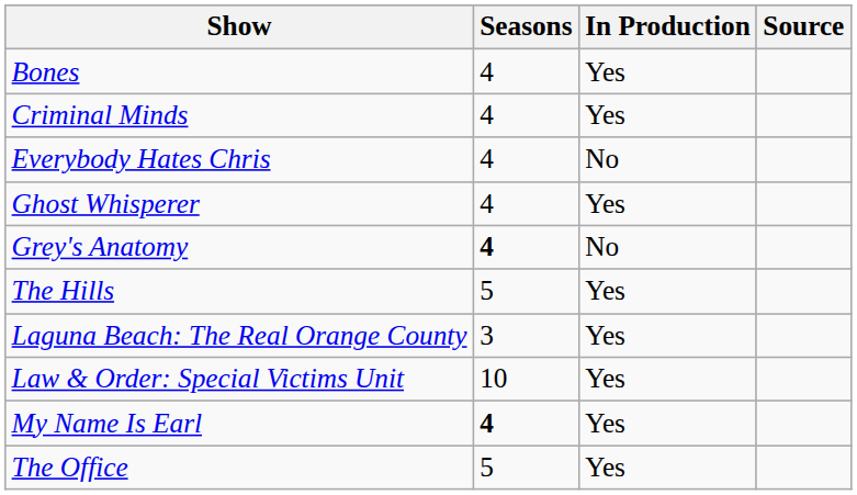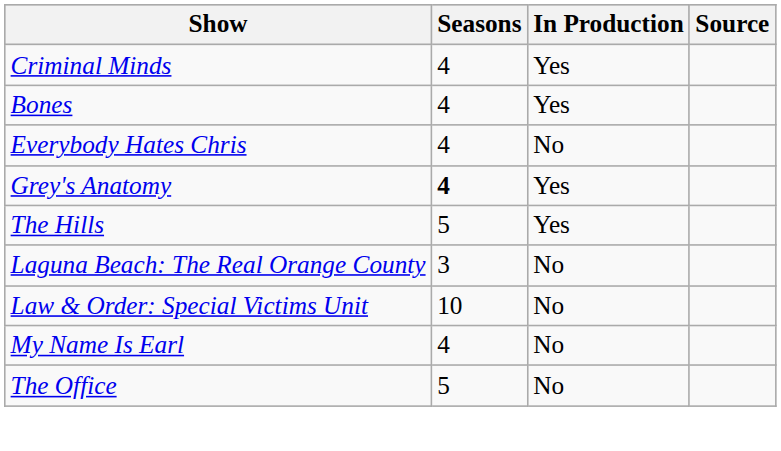rows swapped: Bones <-> Criminal Minds
- row: Ghost Whisperer | 4 | Yes
Grey's Anatomy | In Production: No -> Yes
Laguna Beach: The Real Orange County | In Production: Yes -> No
Law & Order: Special Victims Unit | In Production: Yes -> No
My Name Is Earl | Seasons: bold -> normal
My Name Is Earl | In Production: Yes -> No
The Office | In Production: Yes -> No
